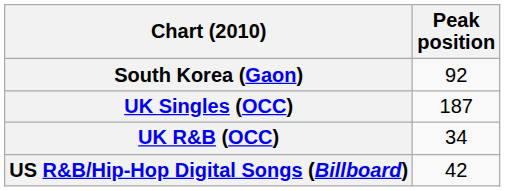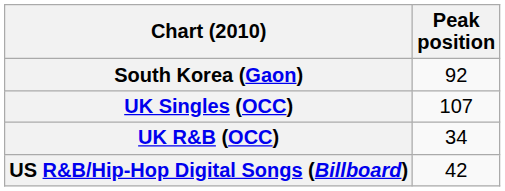UK Singles (OCC) | Peak position: 187 -> 107
